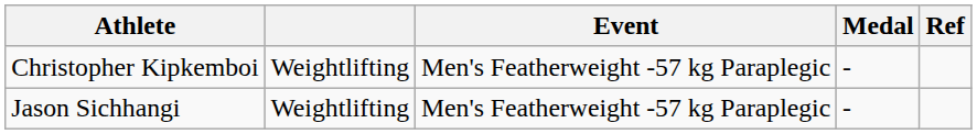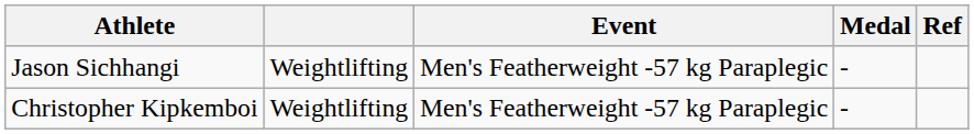rows swapped: Christopher Kipkemboi <-> Jason Sichhangi
